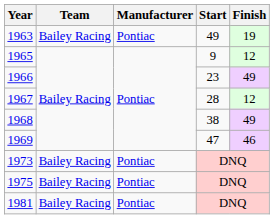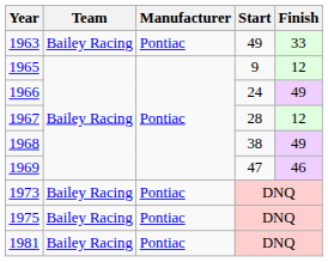1963 | Finish: 19 -> 33
1966 | Start: 23 -> 24
